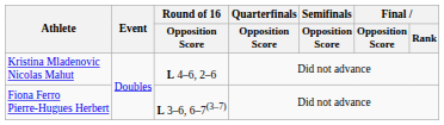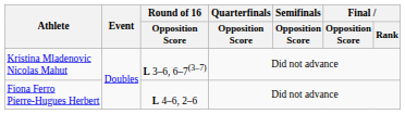Kristina Mladenovic Nicolas Mahut | Round of 16 / Opposition Score: L 4–6, 2–6 -> L 3–6, 6–7(3–7)
Fiona Ferro Pierre-Hugues Herbert | Round of 16 / Opposition Score: L 3–6, 6–7(3–7) -> L 4–6, 2–6
